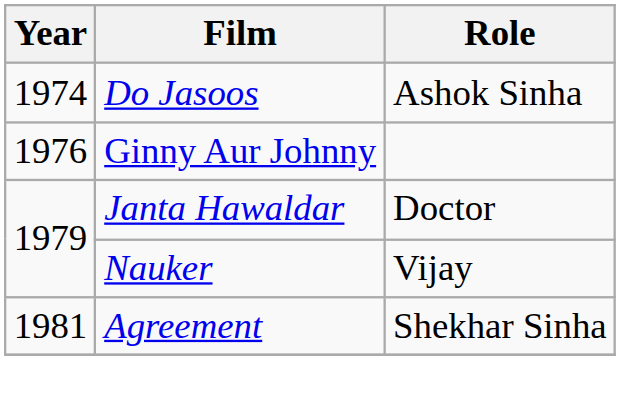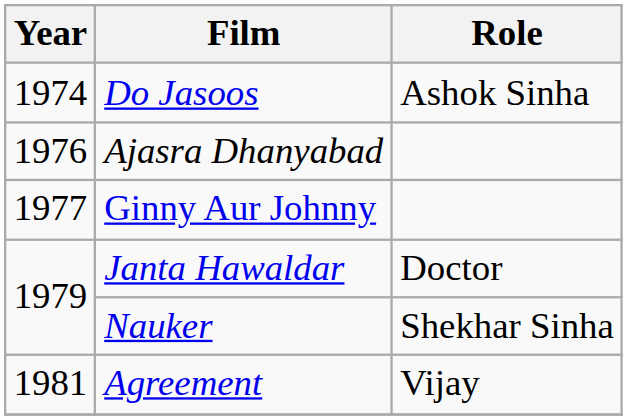+ row: 1976 | Ajasra Dhanyabad
Ginny Aur Johnny | Year: 1976 -> 1977
Nauker | Role: Vijay -> Shekhar Sinha
Agreement | Role: Shekhar Sinha -> Vijay
